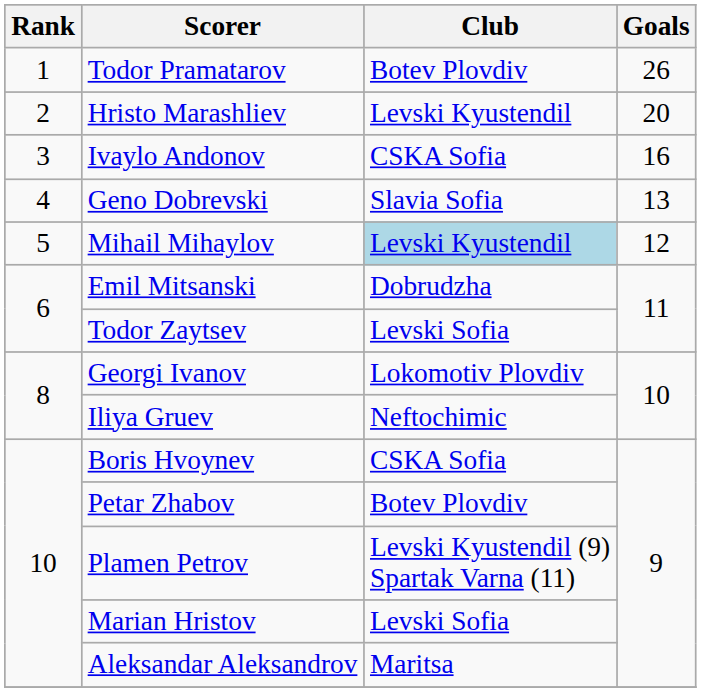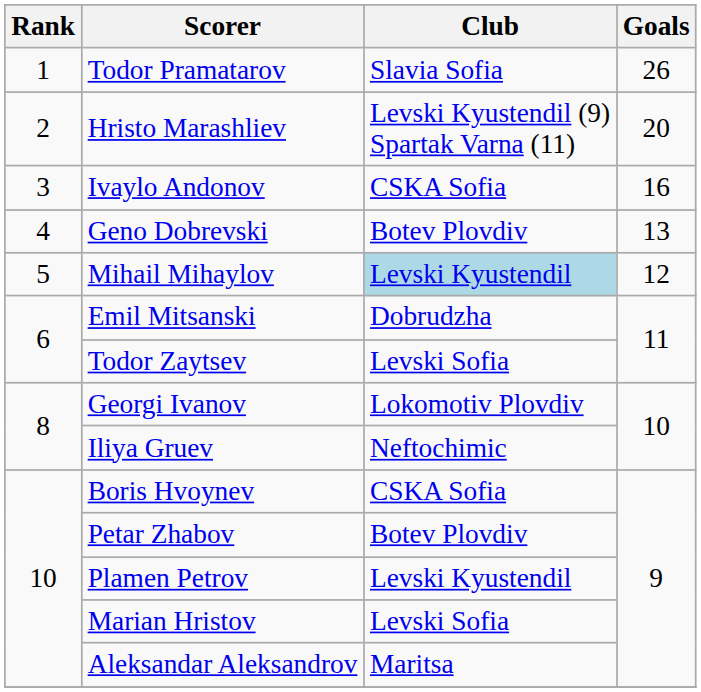Todor Pramatarov | Club: Botev Plovdiv -> Slavia Sofia
Hristo Marashliev | Club: Levski Kyustendil -> Levski Kyustendil (9) Spartak Varna (11)
Geno Dobrevski | Club: Slavia Sofia -> Botev Plovdiv
Plamen Petrov | Club: Levski Kyustendil (9) Spartak Varna (11) -> Levski Kyustendil
